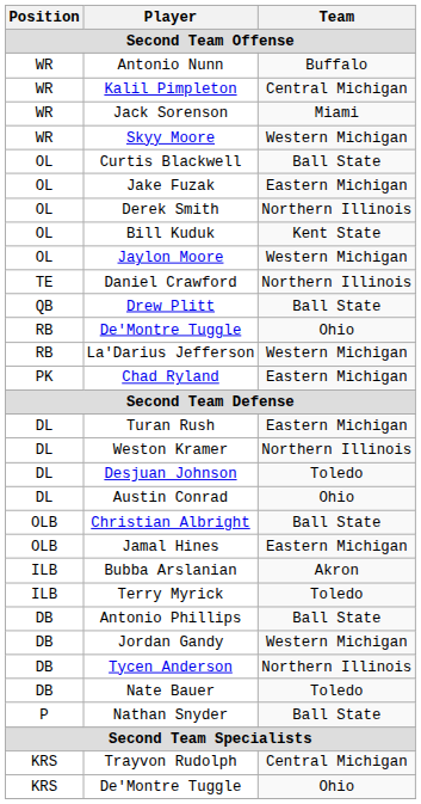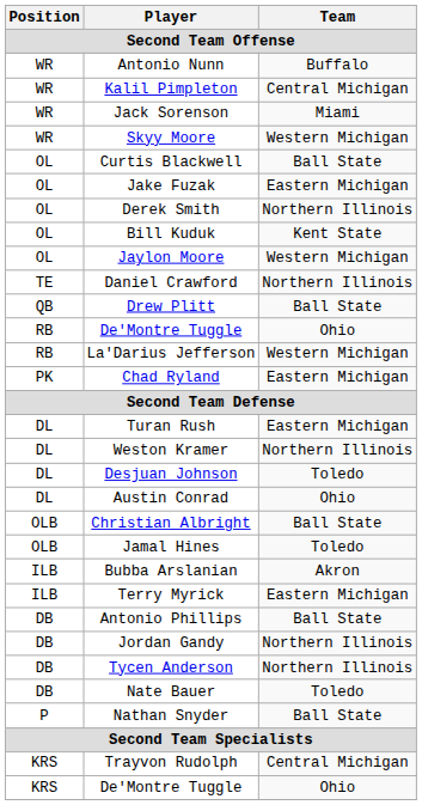Jamal Hines | Team: Eastern Michigan -> Toledo
Terry Myrick | Team: Toledo -> Eastern Michigan
Jordan Gandy | Team: Western Michigan -> Northern Illinois
